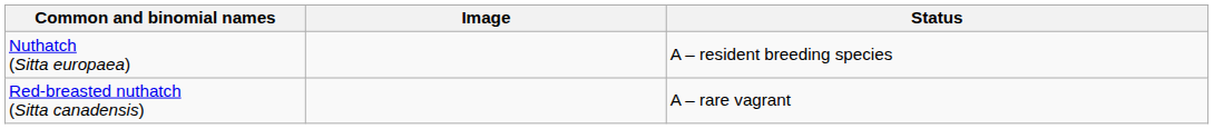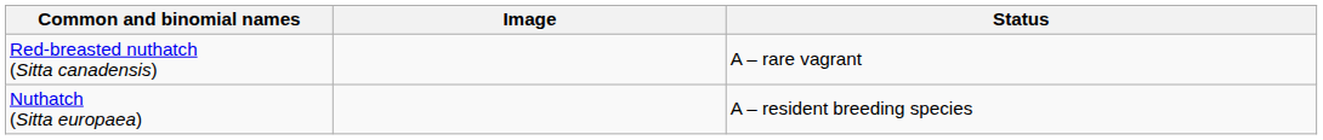rows swapped: Red-breasted nuthatch (Sitta canadensis) <-> Nuthatch (Sitta europaea)
